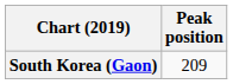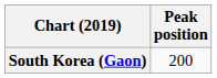South Korea (Gaon) | Peak position: 209 -> 200
